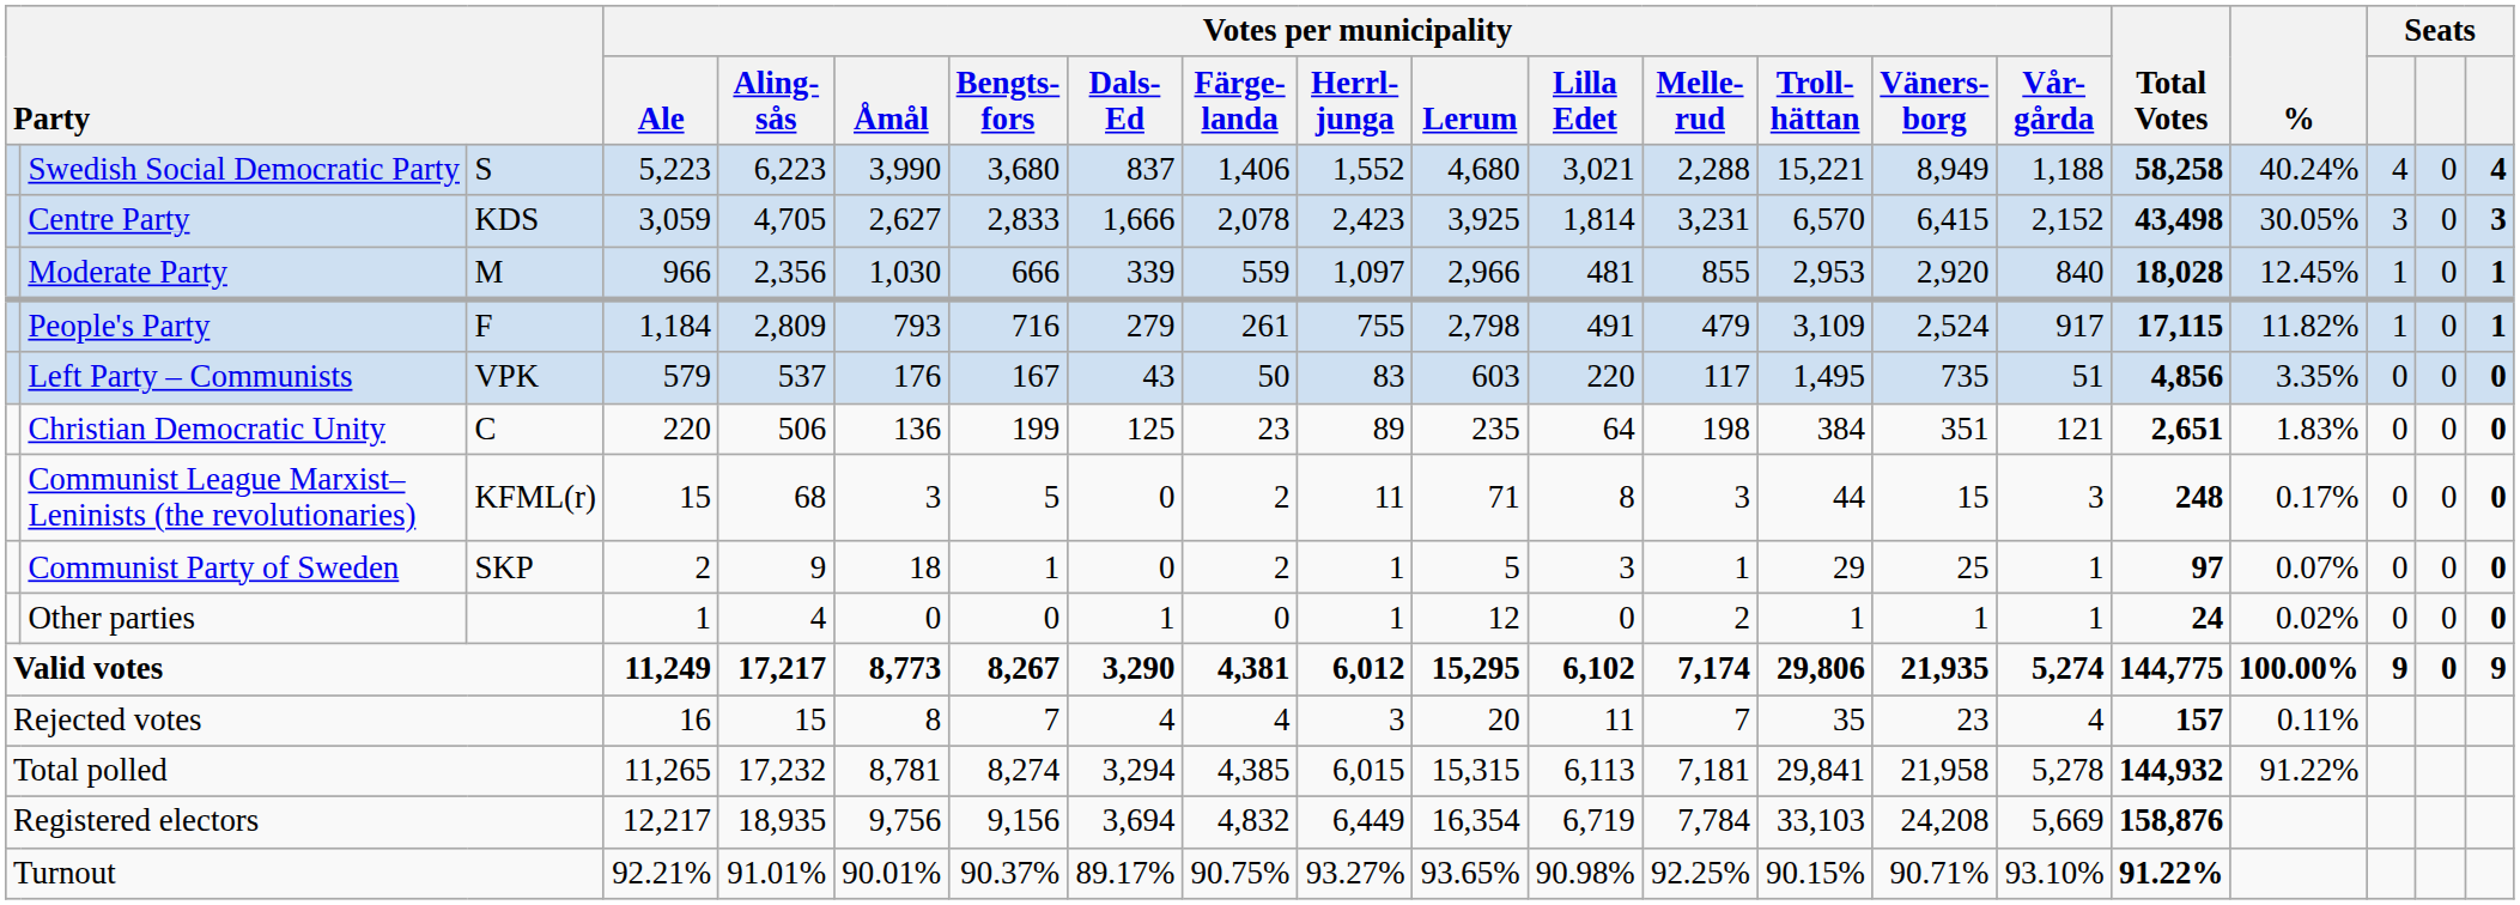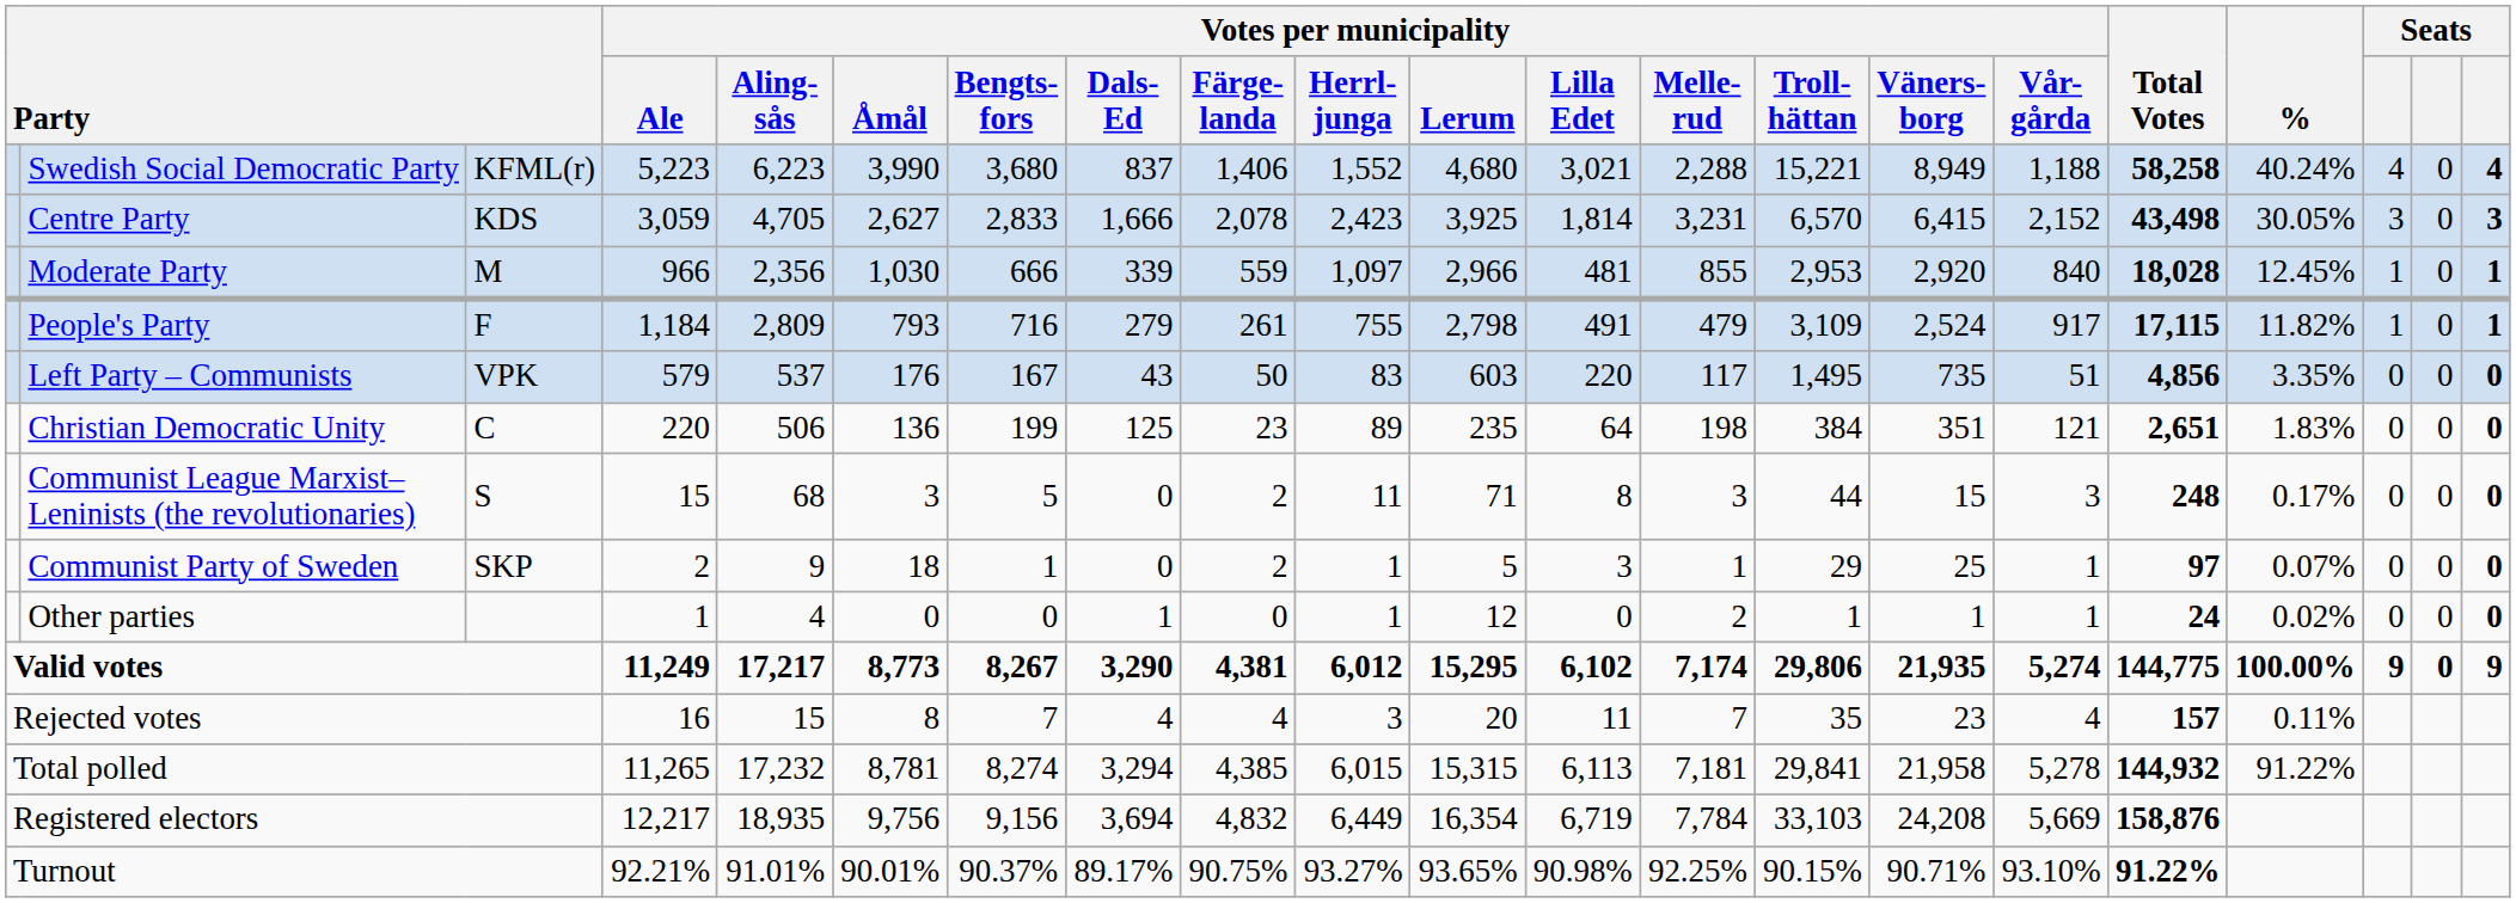Swedish Social Democratic Party | column 3: S -> KFML(r)
Communist League Marxist–Leninists (the revolutionaries) | column 3: KFML(r) -> S
